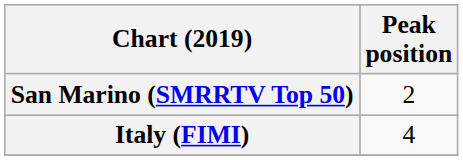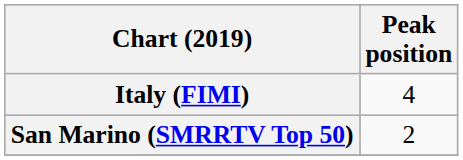rows swapped: Italy (FIMI) <-> San Marino (SMRRTV Top 50)
